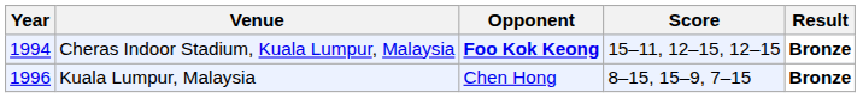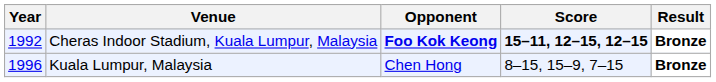Cheras Indoor Stadium, Kuala Lumpur, Malaysia | Year: 1994 -> 1992
Cheras Indoor Stadium, Kuala Lumpur, Malaysia | Score: normal -> bold
